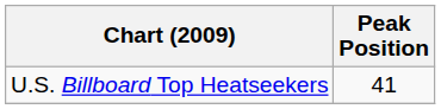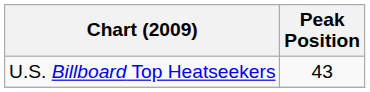U.S. Billboard Top Heatseekers | Peak Position: 41 -> 43
